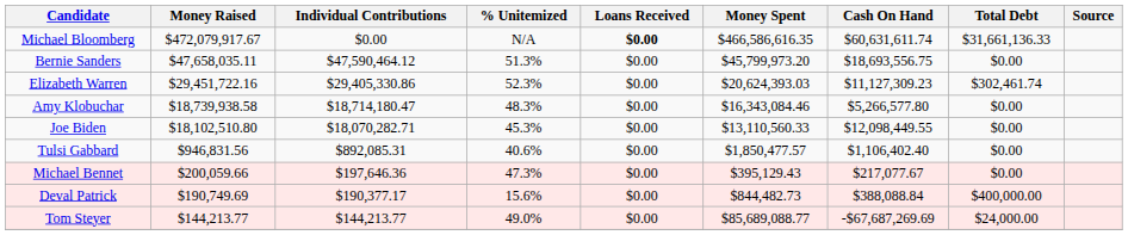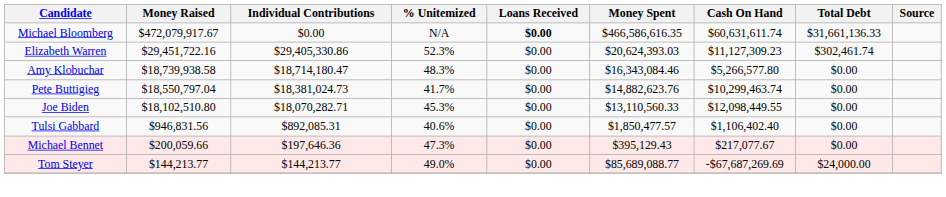- row: Bernie Sanders | $47,658,035.11 | $47,590,464.12 | 51.3% | $0.00 | $45,799,973.20 | $18,693,556.75 | $0.00
+ row: Pete Buttigieg | $18,550,797.04 | $18,381,024.73 | 41.7% | $0.00 | $14,882,623.76 | $10,299,463.74 | $0.00
- row: Deval Patrick | $190,749.69 | $190,377.17 | 15.6% | $0.00 | $844,482.73 | $388,088.84 | $400,000.00
